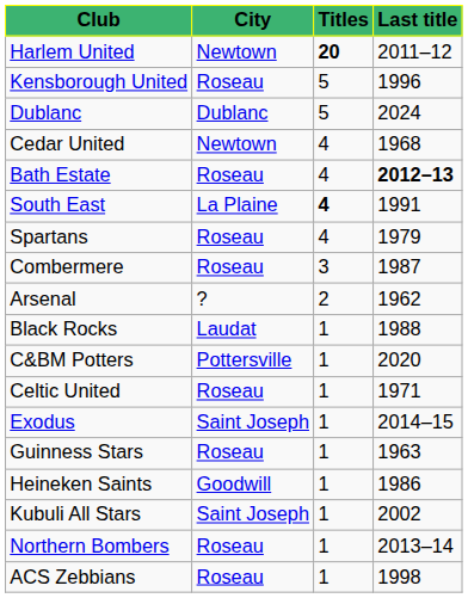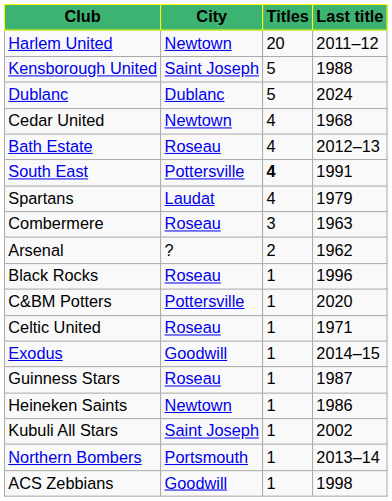Harlem United | Titles: bold -> normal
Kensborough United | City: Roseau -> Saint Joseph
Kensborough United | Last title: 1996 -> 1988
Bath Estate | Last title: bold -> normal
South East | City: La Plaine -> Pottersville
Spartans | City: Roseau -> Laudat
Combermere | Last title: 1987 -> 1963
Black Rocks | City: Laudat -> Roseau
Black Rocks | Last title: 1988 -> 1996
Exodus | City: Saint Joseph -> Goodwill
Guinness Stars | Last title: 1963 -> 1987
Heineken Saints | City: Goodwill -> Newtown
Northern Bombers | City: Roseau -> Portsmouth
ACS Zebbians | City: Roseau -> Goodwill
